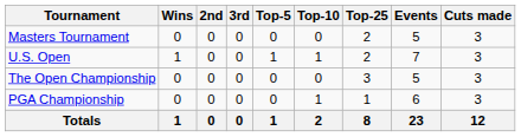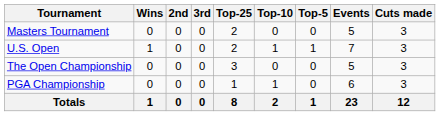columns swapped: Top-5 <-> Top-25
